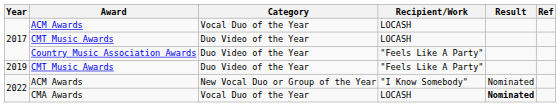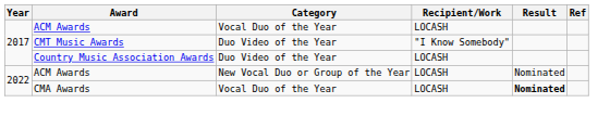2017 / CMT Music Awards | Recipient/Work: LOCASH -> "I Know Somebody"
Country Music Association Awards | Recipient/Work: "Feels Like A Party" -> LOCASH
- row: 2019 | CMT Music Awards | Duo Video of the Year | "Feels Like A Party"
2022 / ACM Awards | Recipient/Work: "I Know Somebody" -> LOCASH
